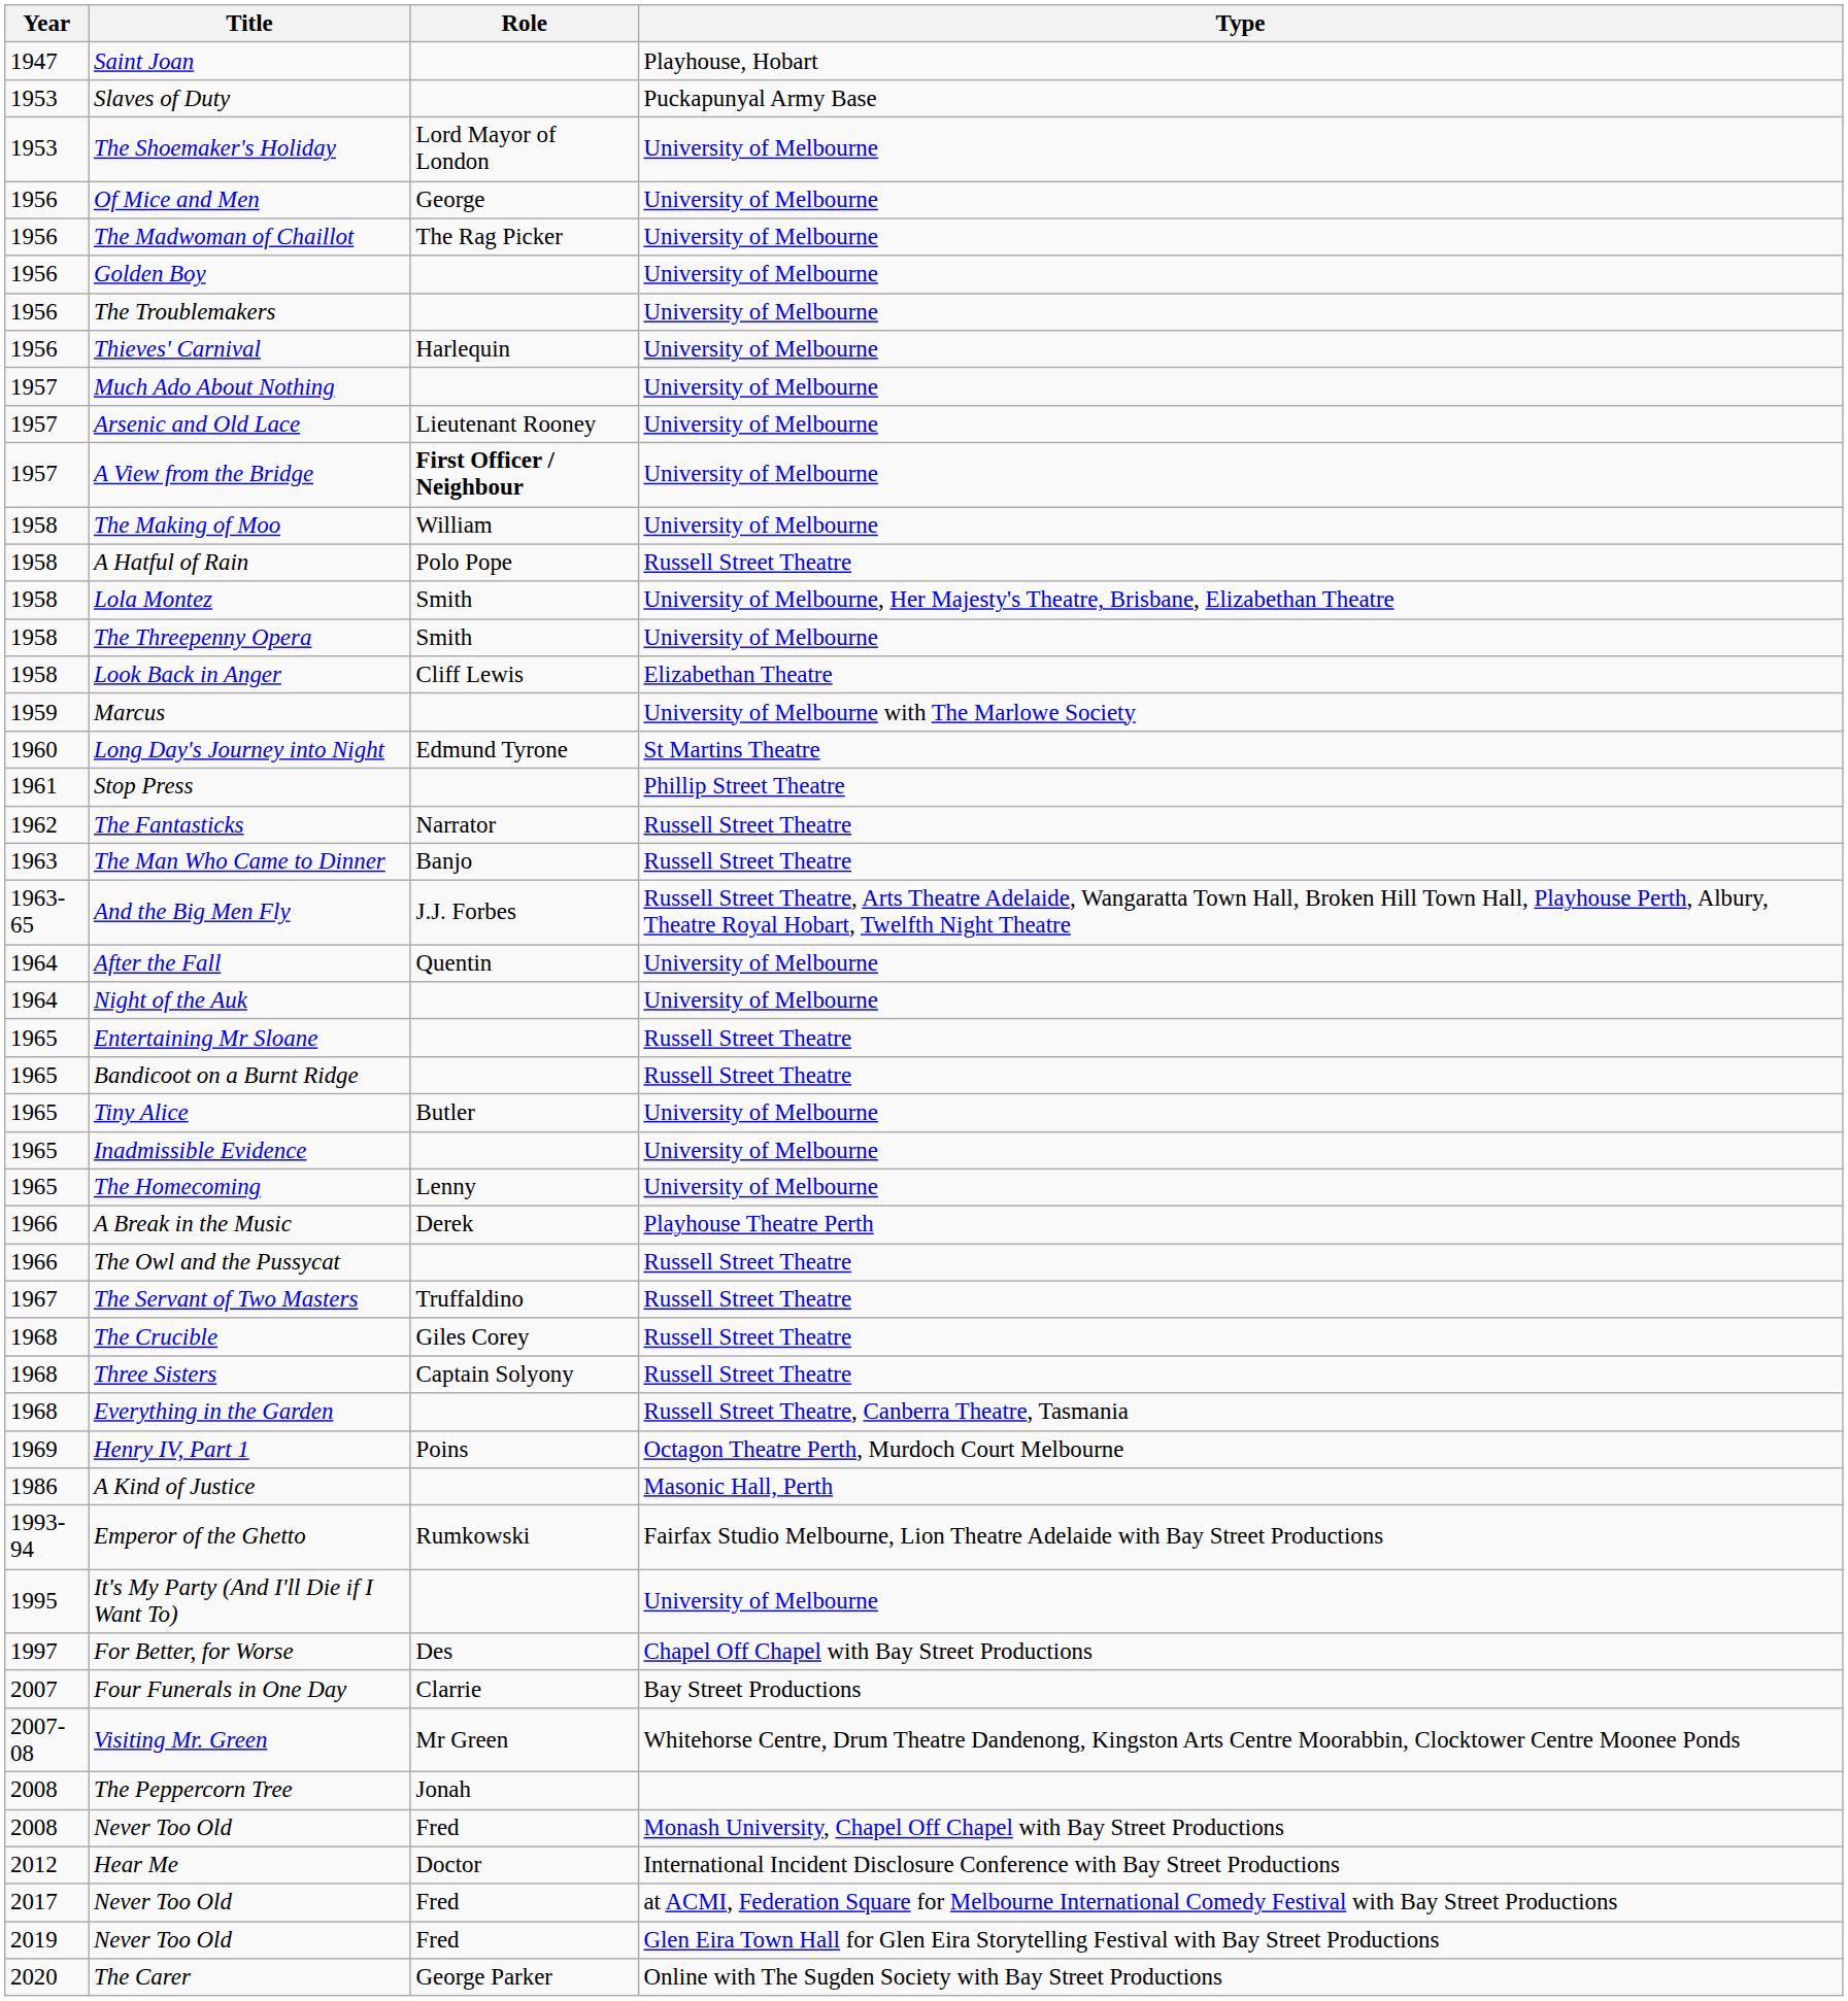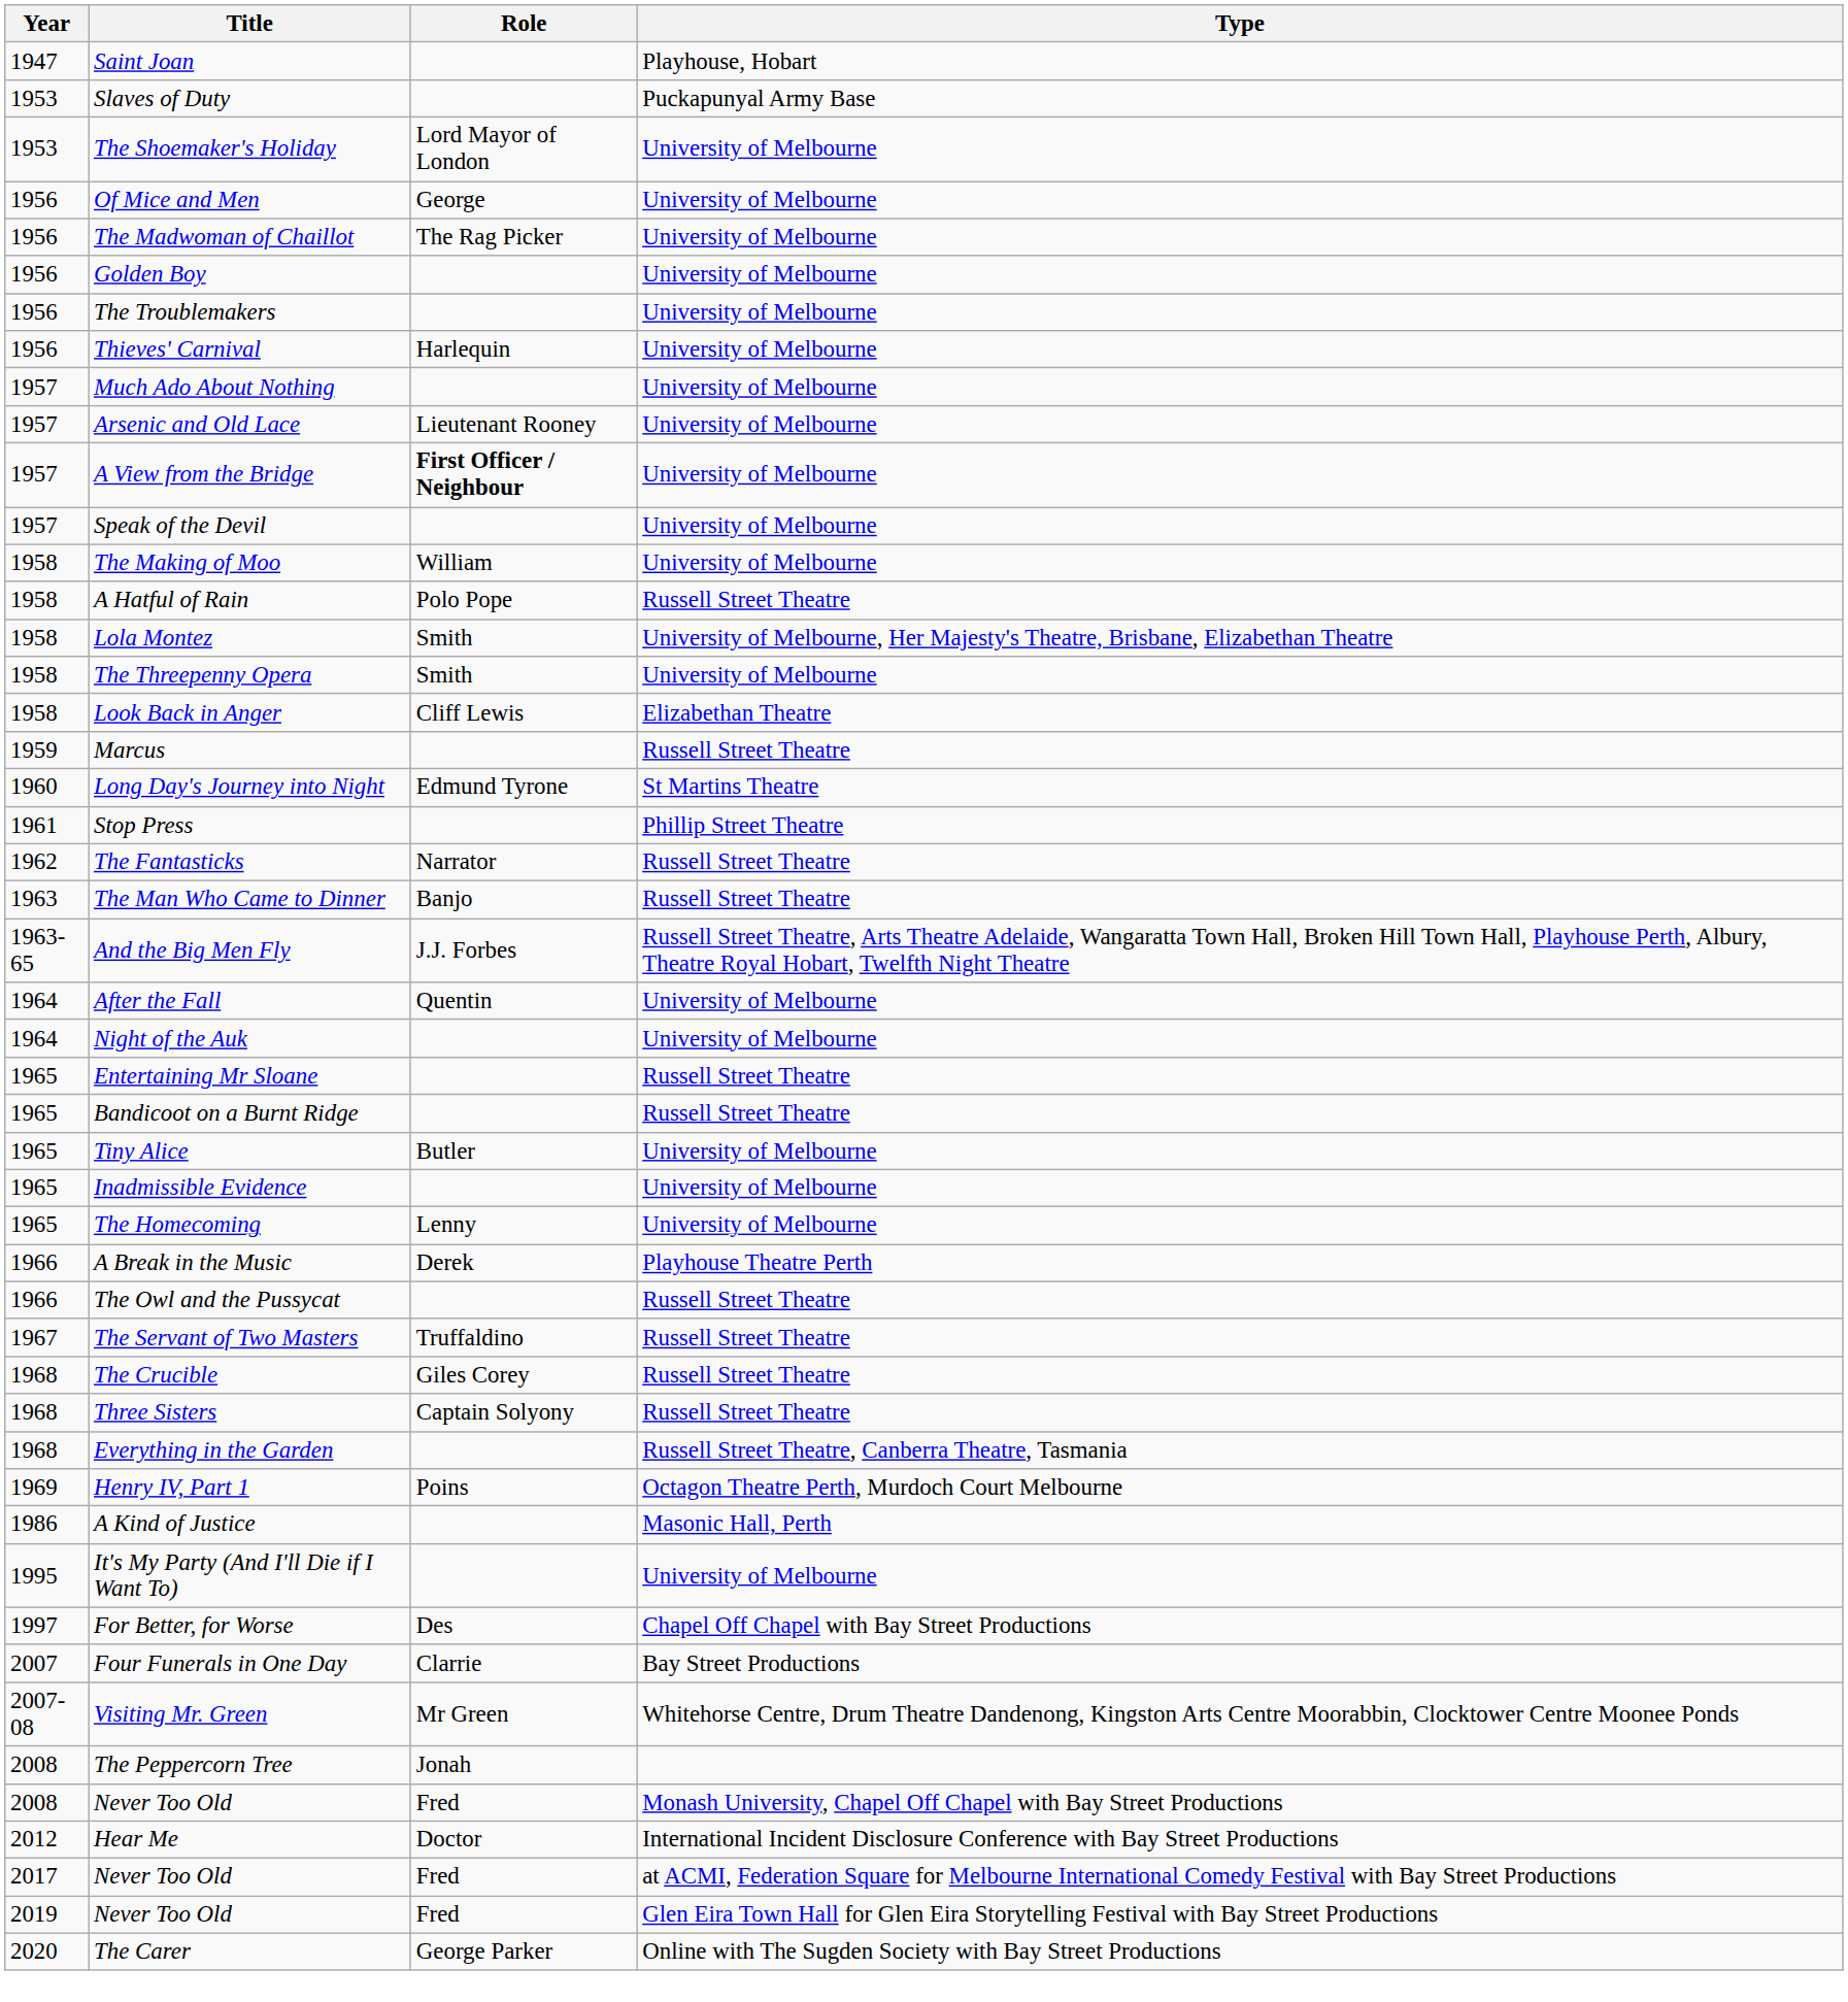+ row: 1957 | Speak of the Devil | University of Melbourne
Marcus | Type: University of Melbourne with The Marlowe Society -> Russell Street Theatre
- row: 1993-94 | Emperor of the Ghetto | Rumkowski | Fairfax Studio Melbourne, Lion Theatre Adelaide with Bay Street Productions
